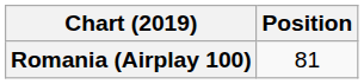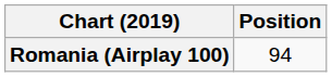Romania (Airplay 100) | Position: 81 -> 94
